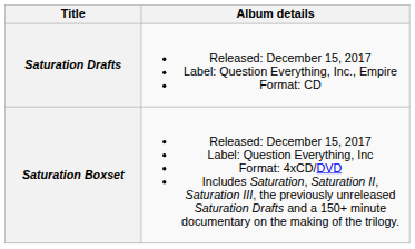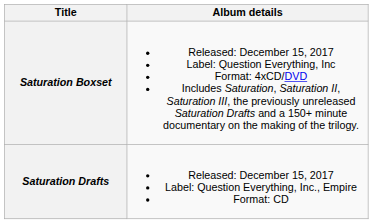rows swapped: Saturation Boxset <-> Saturation Drafts
